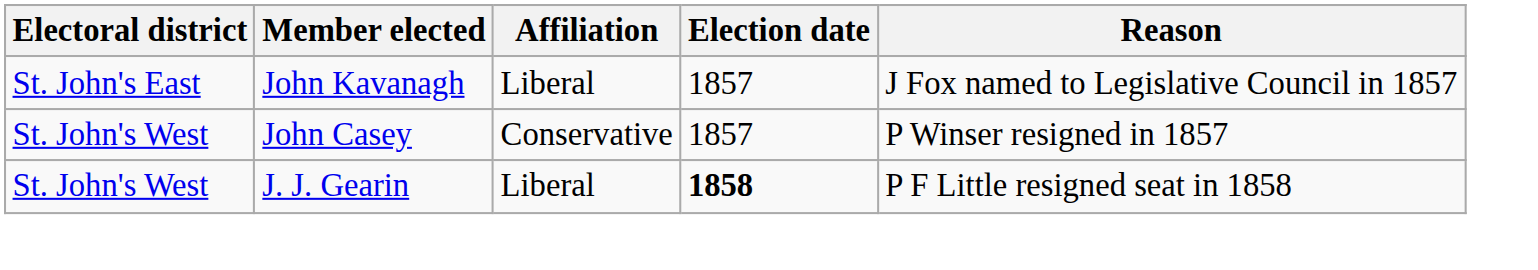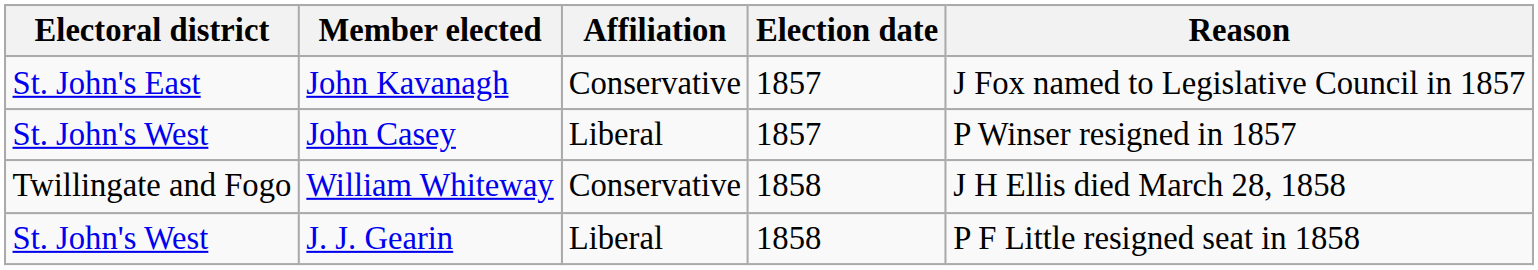John Kavanagh | Affiliation: Liberal -> Conservative
John Casey | Affiliation: Conservative -> Liberal
+ row: Twillingate and Fogo | William Whiteway | Conservative | 1858 | J H Ellis died March 28, 1858
J. J. Gearin | Election date: bold -> normal
